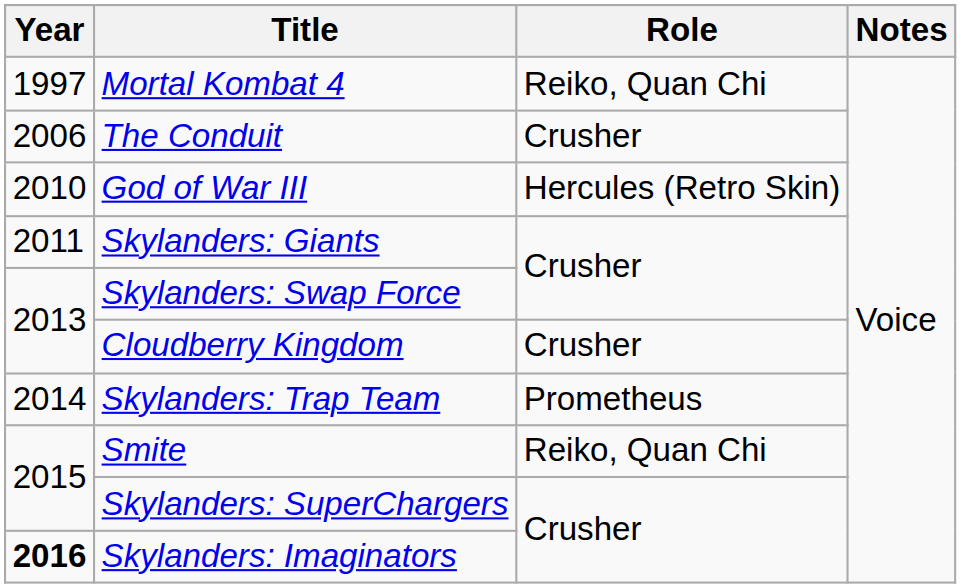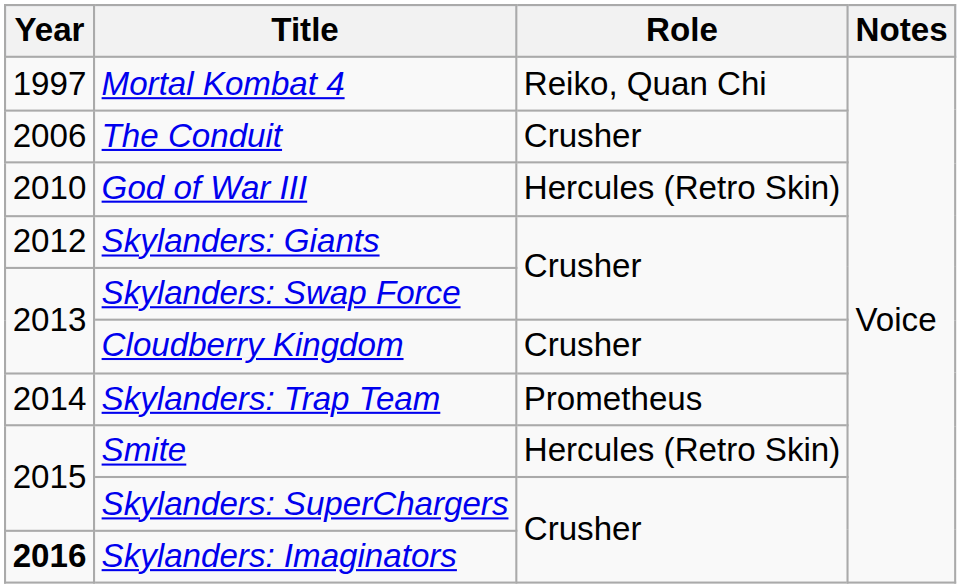Skylanders: Giants | Year: 2011 -> 2012
Smite | Role: Reiko, Quan Chi -> Hercules (Retro Skin)
